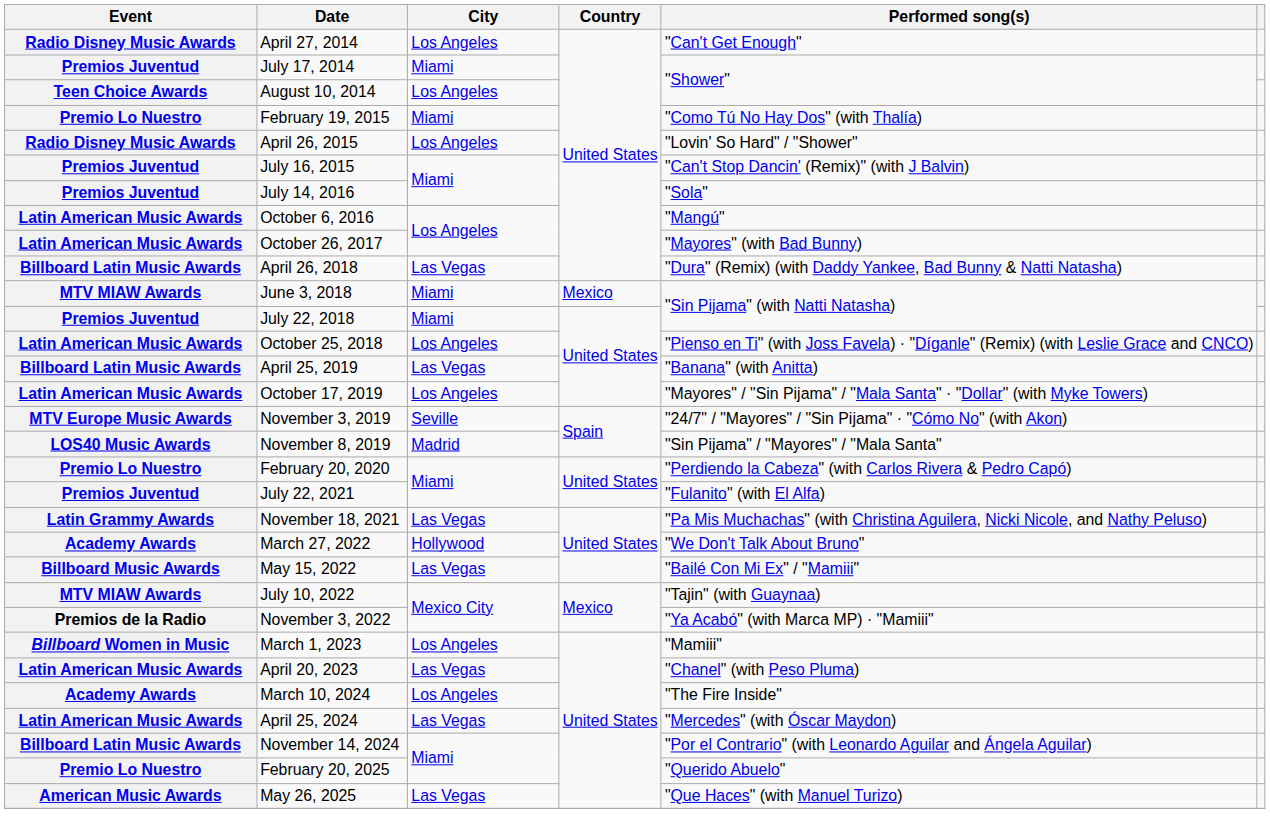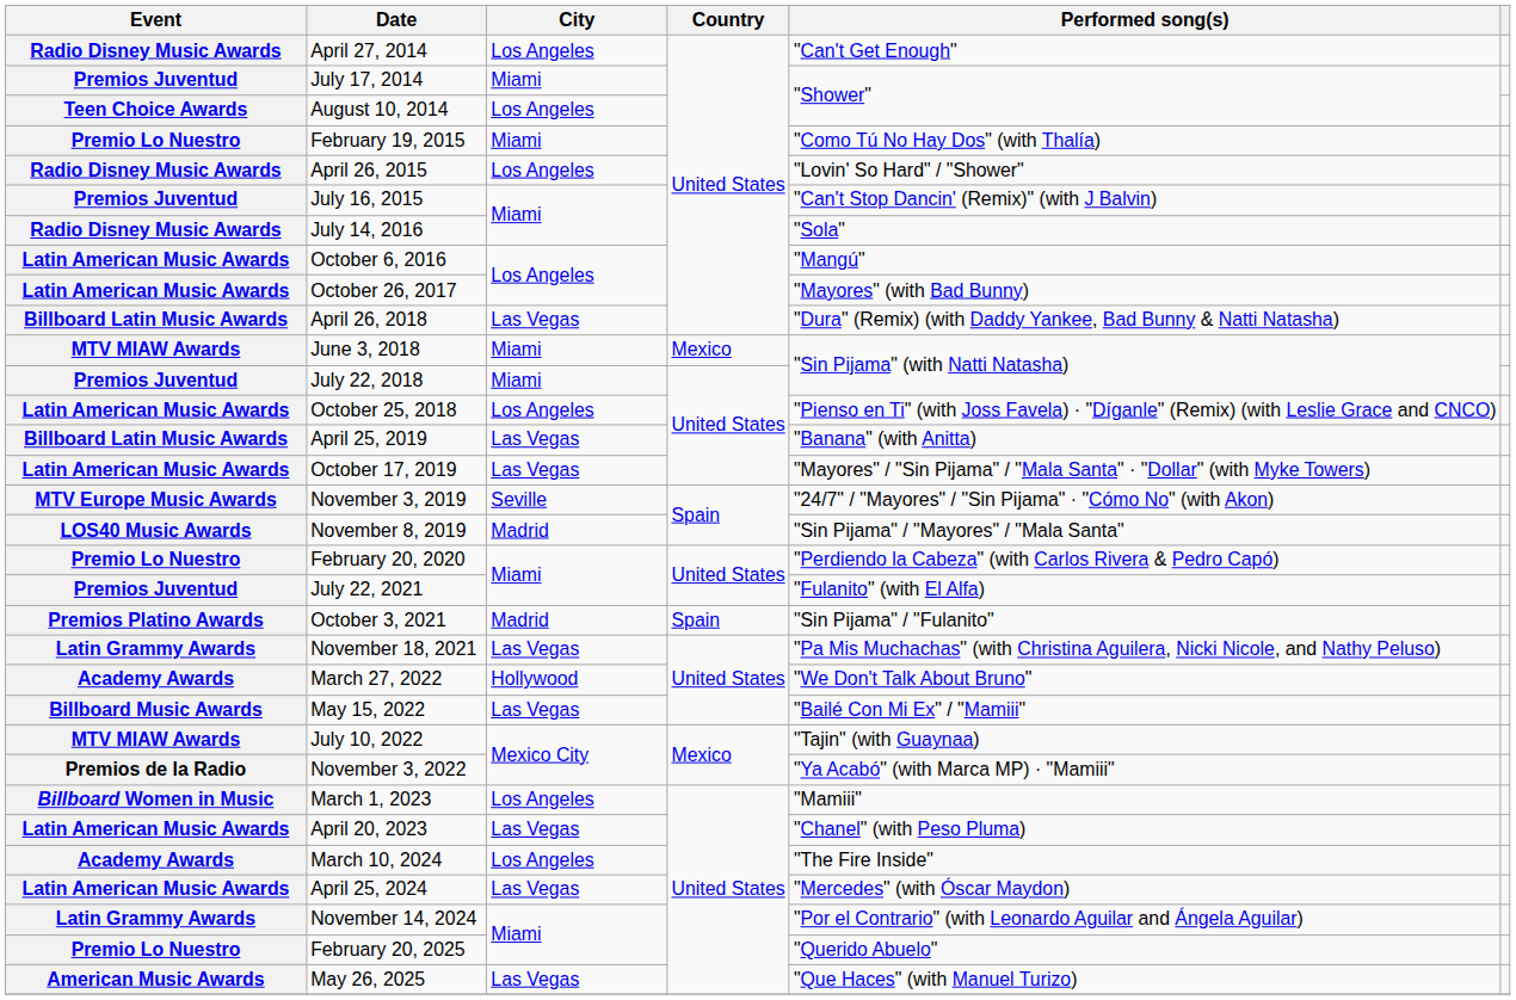July 14, 2016 | Event: Premios Juventud -> Radio Disney Music Awards
October 17, 2019 | City: Los Angeles -> Las Vegas
+ row: Premios Platino Awards | October 3, 2021 | Madrid | Spain | "Sin Pijama" / "Fulanito"
November 14, 2024 | Event: Billboard Latin Music Awards -> Latin Grammy Awards
